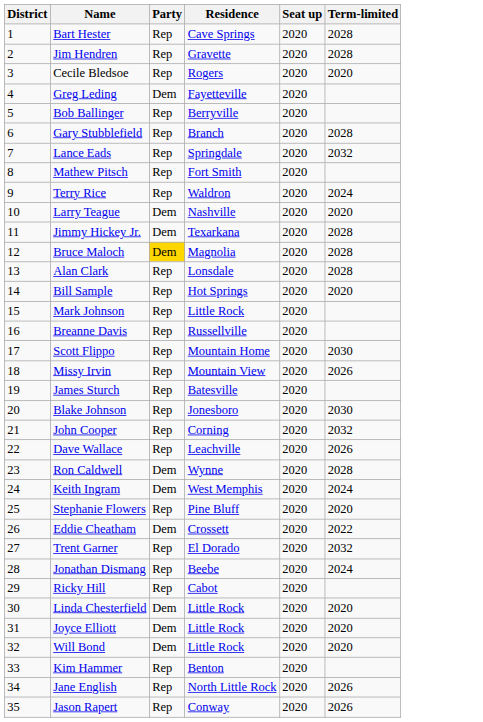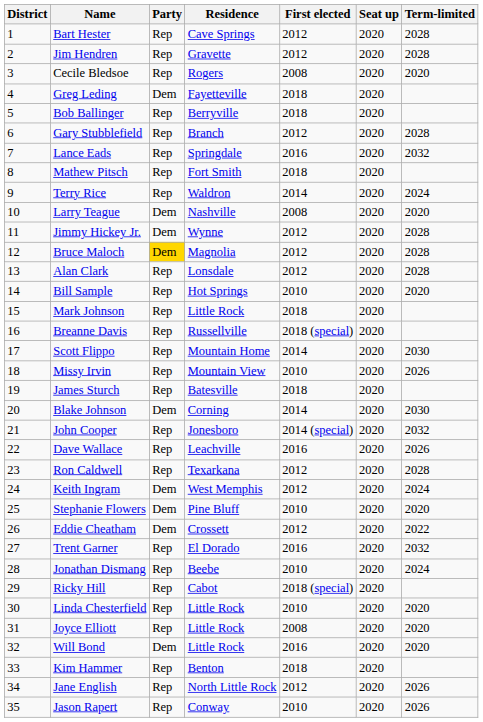+ column: First elected | 2012 | 2012 | 2008 | 2018 | 2018 | 2012 | 2016 | 2018 | 2014 | 2008 | 2012 | 2012 | 2012 | 2010 | 2018 | 2018 (special) | 2014 | 2010 | 2018 | 2014 | 2014 (special) | 2016 | 2012 | 2012 | 2010 | 2012 | 2016 | 2010 | 2018 (special) | 2010 | 2008 | 2016 | 2018 | 2012 | 2010
Jimmy Hickey Jr. | Residence: Texarkana -> Wynne
Blake Johnson | Party: Rep -> Dem
Blake Johnson | Residence: Jonesboro -> Corning
John Cooper | Residence: Corning -> Jonesboro
Ron Caldwell | Party: Dem -> Rep
Ron Caldwell | Residence: Wynne -> Texarkana
Stephanie Flowers | Party: Rep -> Dem
Linda Chesterfield | Party: Dem -> Rep
Joyce Elliott | Party: Dem -> Rep
